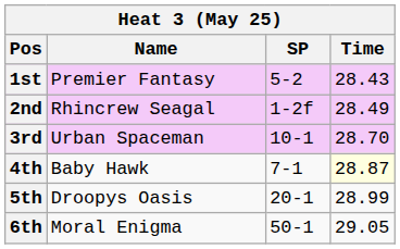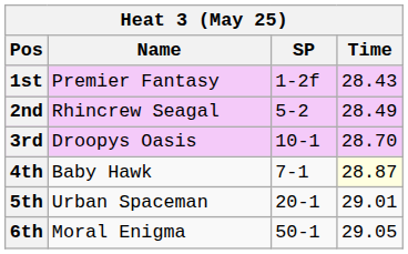1st | SP: 5-2 -> 1-2f
2nd | SP: 1-2f -> 5-2
3rd | Name: Urban Spaceman -> Droopys Oasis
5th | Name: Droopys Oasis -> Urban Spaceman
5th | Time: 28.99 -> 29.01
